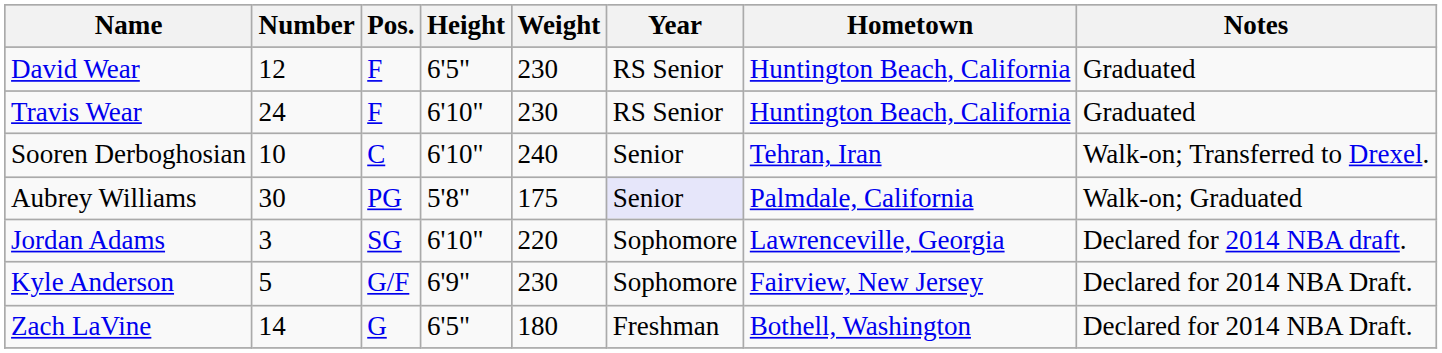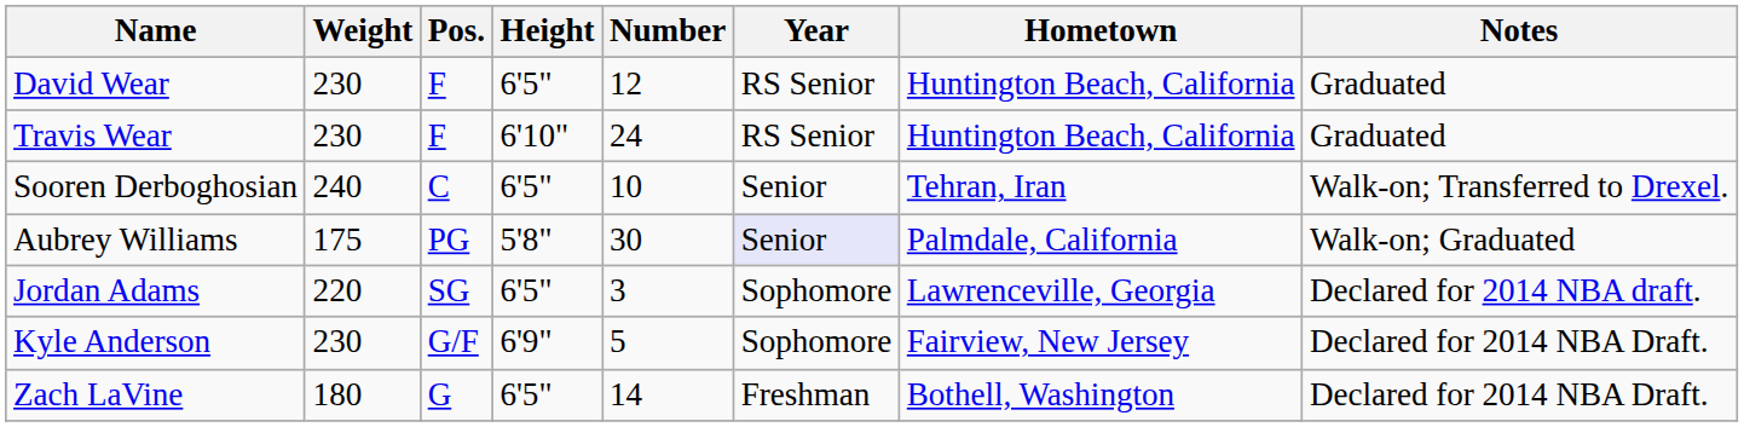columns swapped: Number <-> Weight
Sooren Derboghosian | Height: 6'10" -> 6'5"
Jordan Adams | Height: 6'10" -> 6'5"
